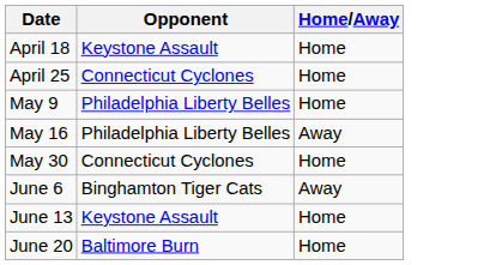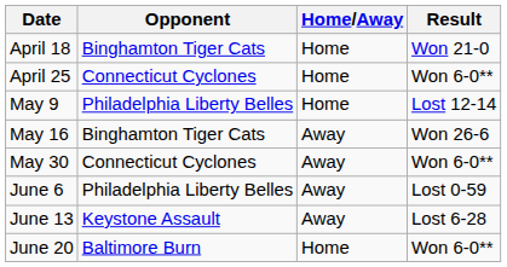+ column: Result | Won 21-0 | Won 6-0** | Lost 12-14 | Won 26-6 | Won 6-0** | Lost 0-59 | Lost 6-28 | Won 6-0**
April 18 | Opponent: Keystone Assault -> Binghamton Tiger Cats
May 16 | Opponent: Philadelphia Liberty Belles -> Binghamton Tiger Cats
May 30 | Home/Away: Home -> Away
June 6 | Opponent: Binghamton Tiger Cats -> Philadelphia Liberty Belles
June 13 | Home/Away: Home -> Away
